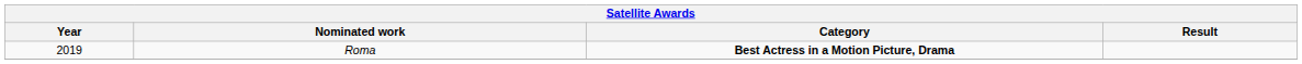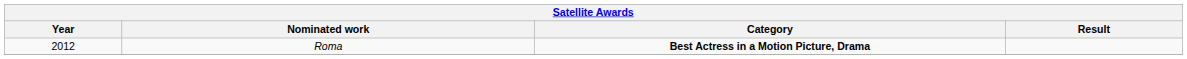Roma | Year: 2019 -> 2012
